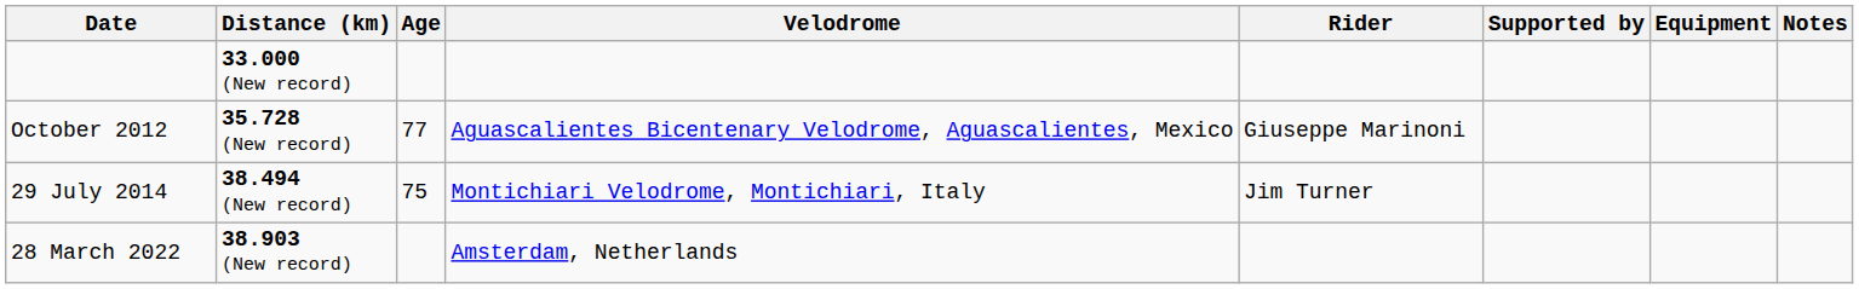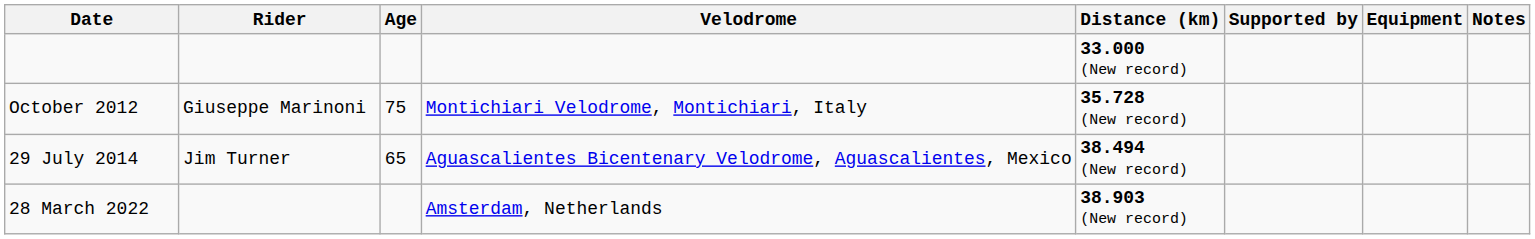columns swapped: Rider <-> Distance (km)
October 2012 | Age: 77 -> 75
October 2012 | Velodrome: Aguascalientes Bicentenary Velodrome, Aguascalientes, Mexico -> Montichiari Velodrome, Montichiari, Italy
29 July 2014 | Age: 75 -> 65
29 July 2014 | Velodrome: Montichiari Velodrome, Montichiari, Italy -> Aguascalientes Bicentenary Velodrome, Aguascalientes, Mexico
